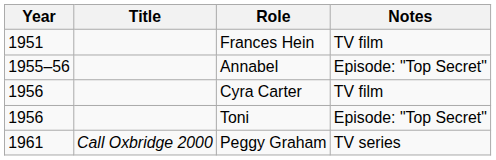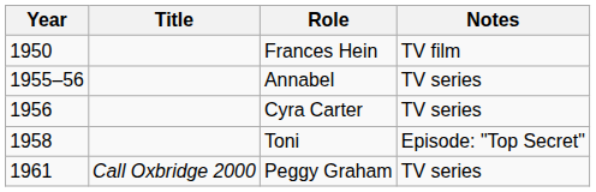Frances Hein | Year: 1951 -> 1950
Annabel | Notes: Episode: "Top Secret" -> TV series
Cyra Carter | Notes: TV film -> TV series
Toni | Year: 1956 -> 1958
